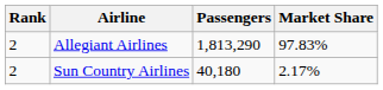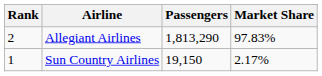Sun Country Airlines | Rank: 2 -> 1
Sun Country Airlines | Passengers: 40,180 -> 19,150
